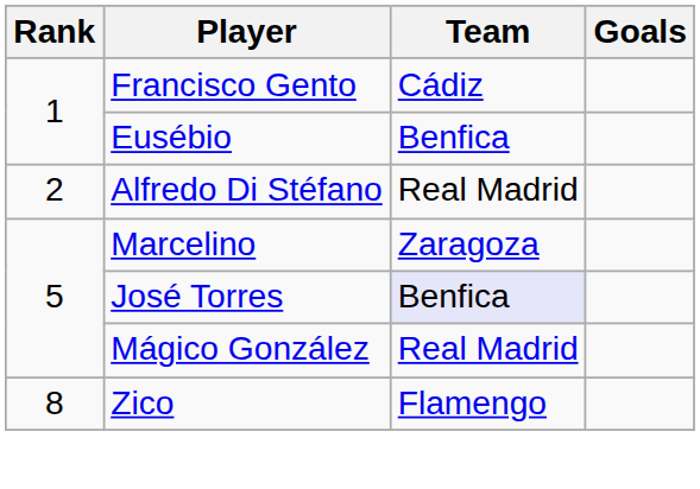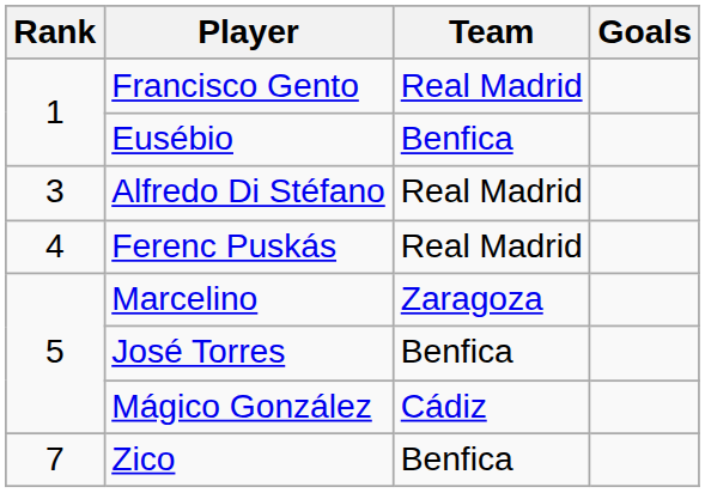Francisco Gento | Team: Cádiz -> Real Madrid
Alfredo Di Stéfano | Rank: 2 -> 3
+ row: 4 | Ferenc Puskás | Real Madrid
José Torres | Team: lavender background -> no background
Mágico González | Team: Real Madrid -> Cádiz
Zico | Rank: 8 -> 7
Zico | Team: Flamengo -> Benfica
